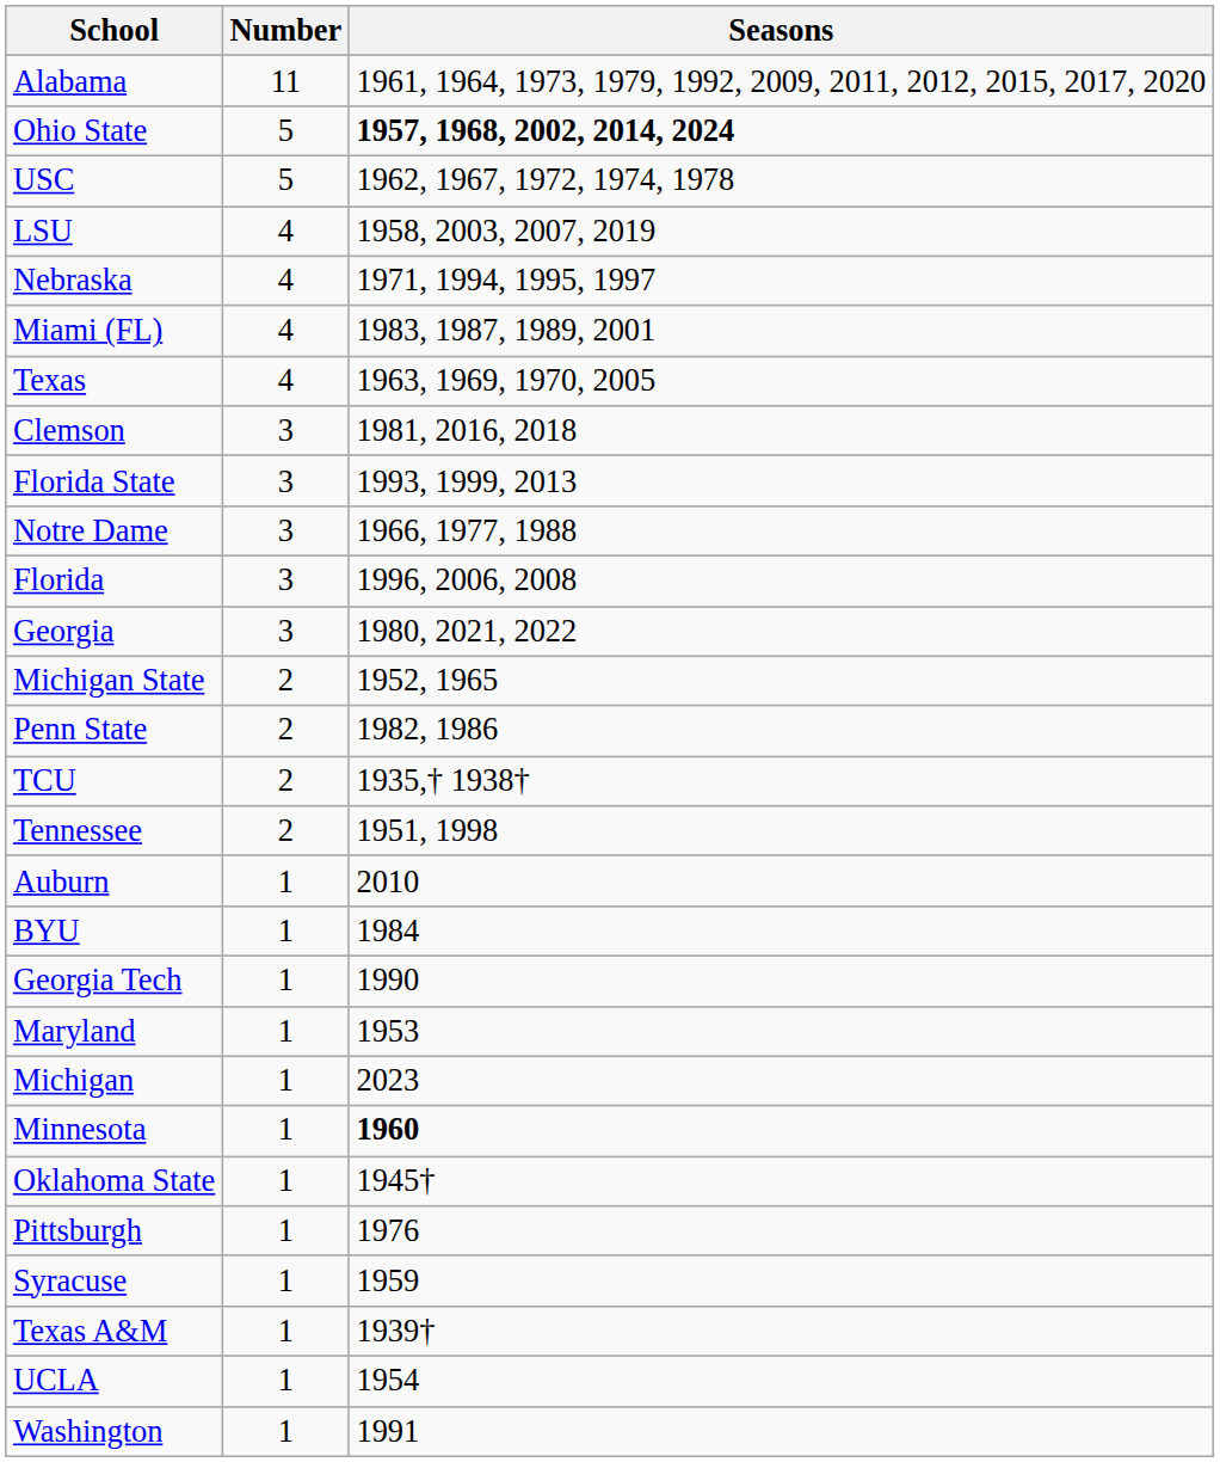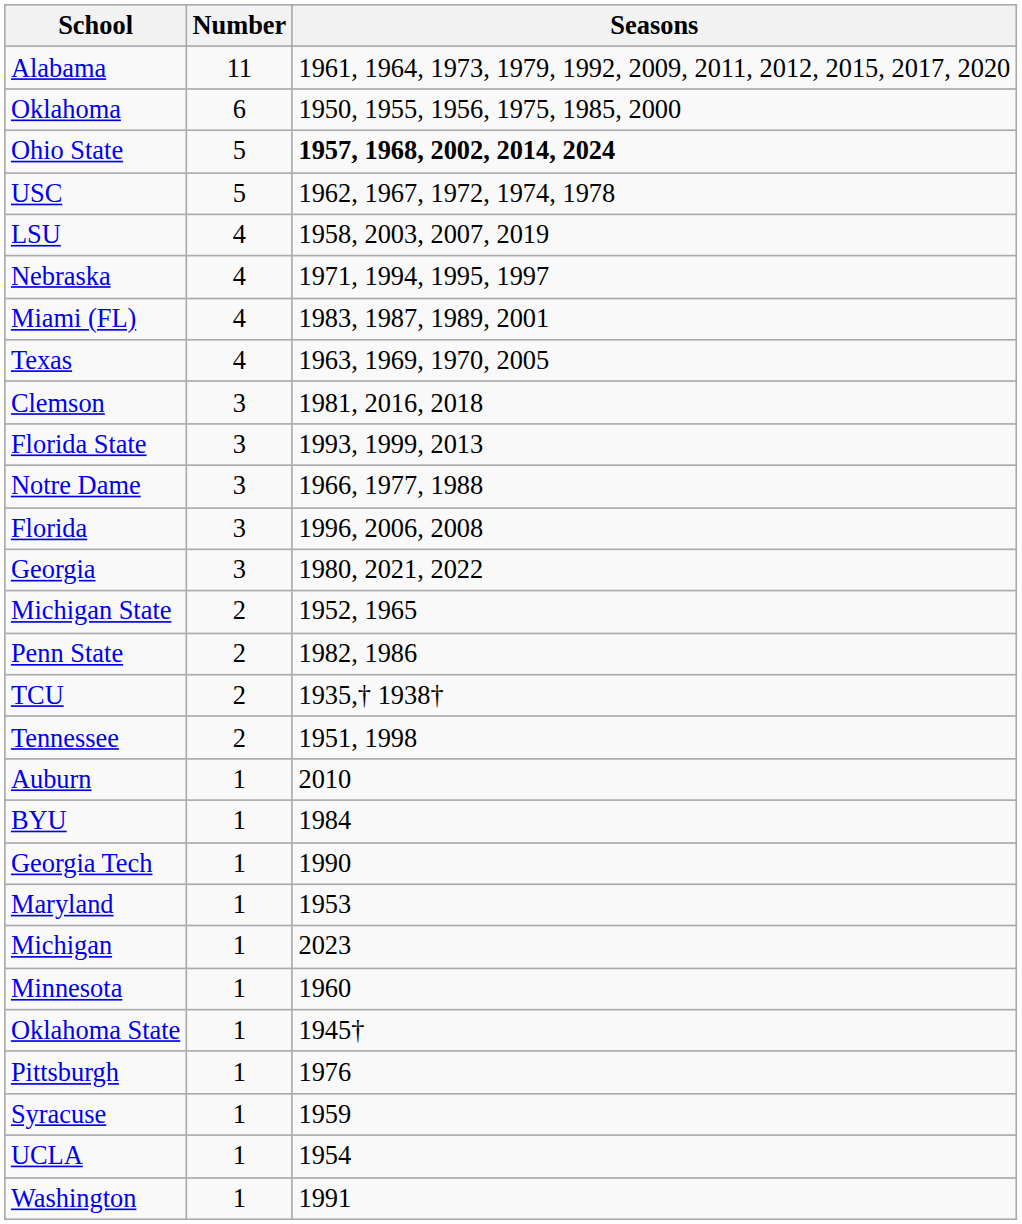+ row: Oklahoma | 6 | 1950, 1955, 1956, 1975, 1985, 2000
Minnesota | Seasons: bold -> normal
- row: Texas A&M | 1 | 1939†
